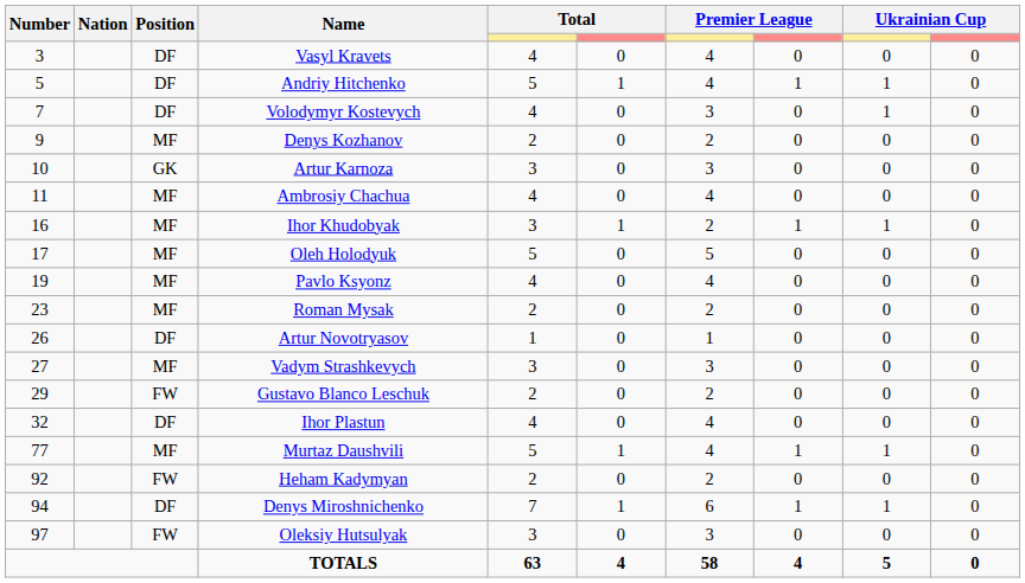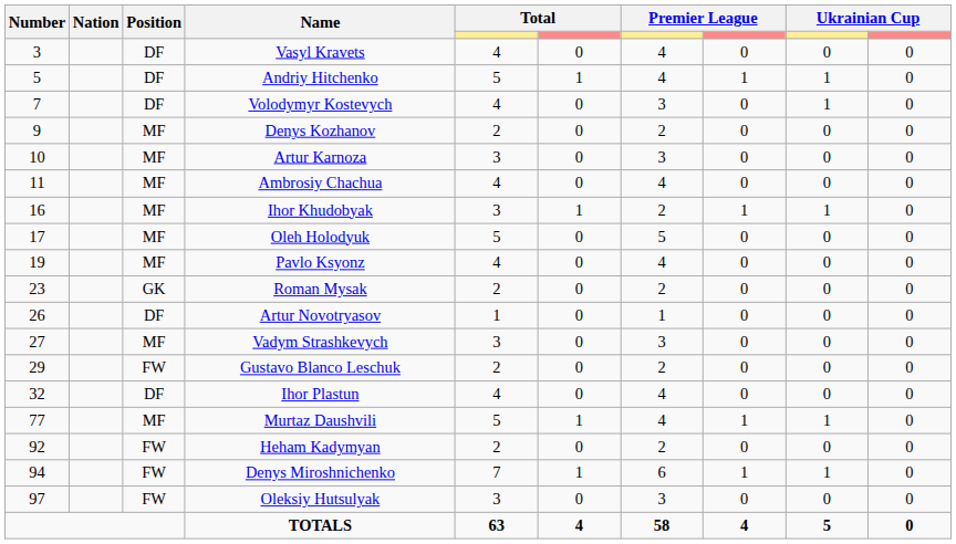Artur Karnoza | Position: GK -> MF
Roman Mysak | Position: MF -> GK
Denys Miroshnichenko | Position: DF -> FW
